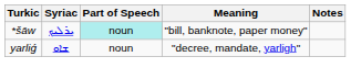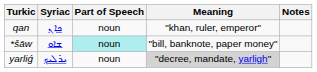+ row: qan | ܟܐܢ | noun | "khan, ruler, emperor"
*šāw | Syriac: ܝܪܠܝܟ -> ܫܐܘ
yarliǵ | Syriac: ܫܐܘ -> ܝܪܠܝܟ
yarliǵ | Meaning: no background -> lightgrey background
